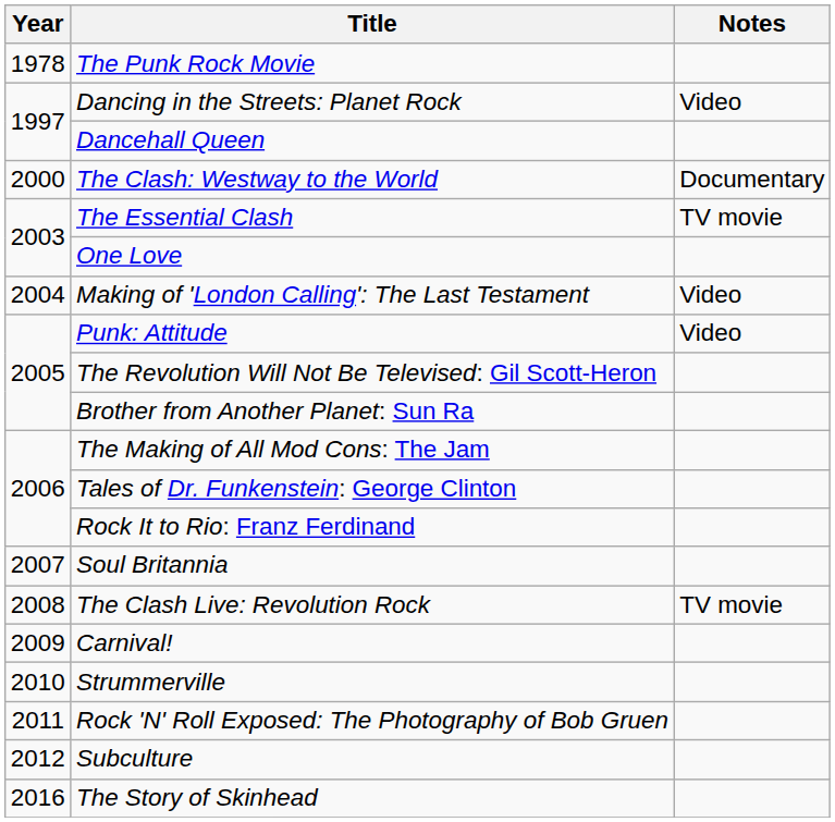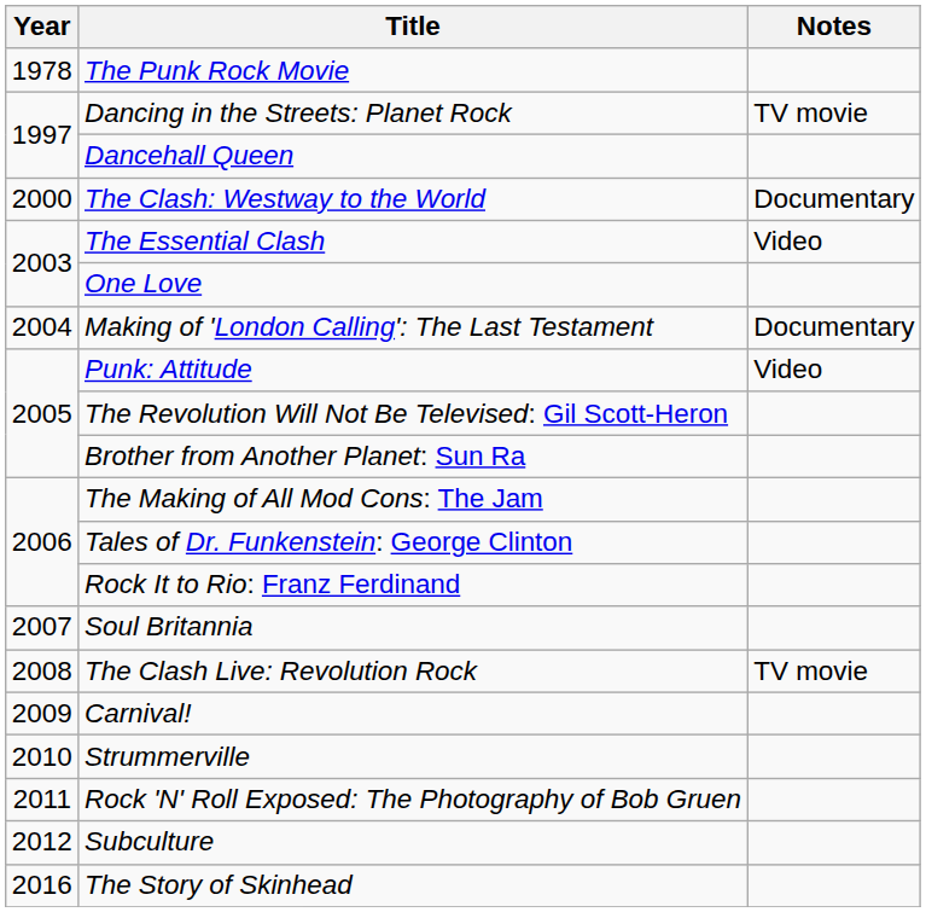Dancing in the Streets: Planet Rock | Notes: Video -> TV movie
The Essential Clash | Notes: TV movie -> Video
Making of 'London Calling': The Last Testament | Notes: Video -> Documentary
